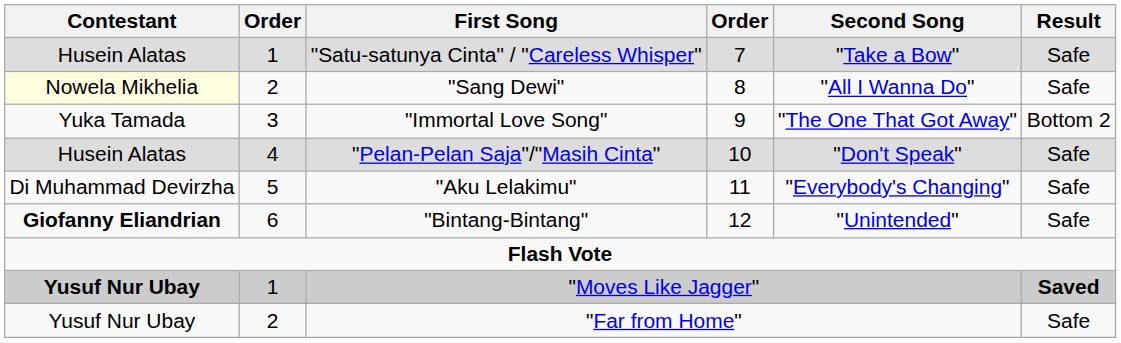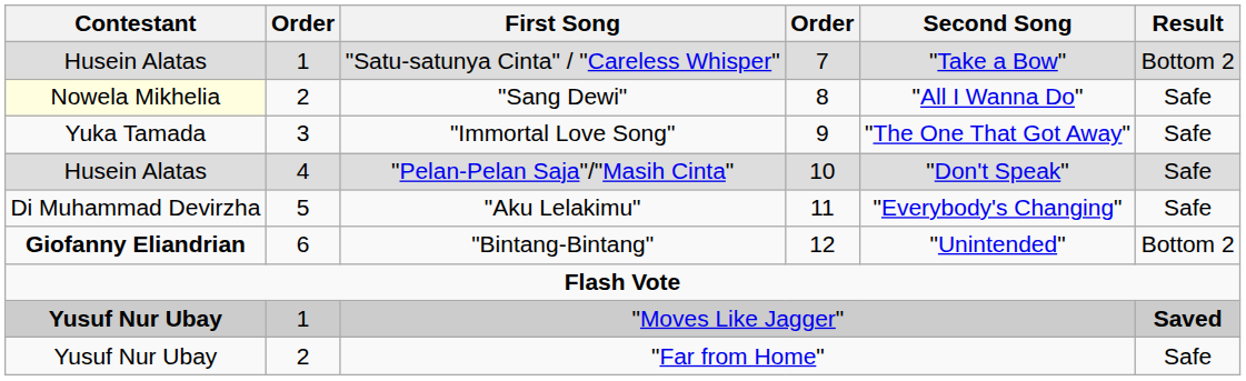"Satu-satunya Cinta" / "Careless Whisper" | Result: Safe -> Bottom 2
"Immortal Love Song" | Result: Bottom 2 -> Safe
"Bintang-Bintang" | Result: Safe -> Bottom 2
